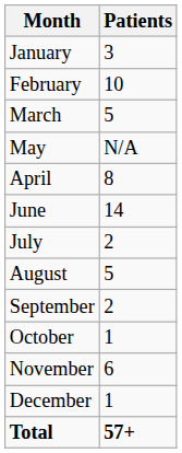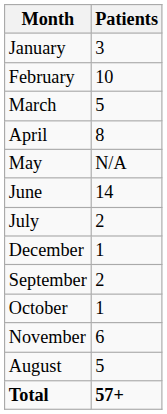rows swapped: April <-> May
rows swapped: August <-> December
